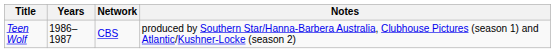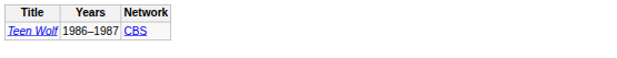- column: Notes | produced by Southern Star/Hanna-Barbera Australia, Clubhouse Pictures (season 1) and Atlantic/Kushner-Locke (season 2)
